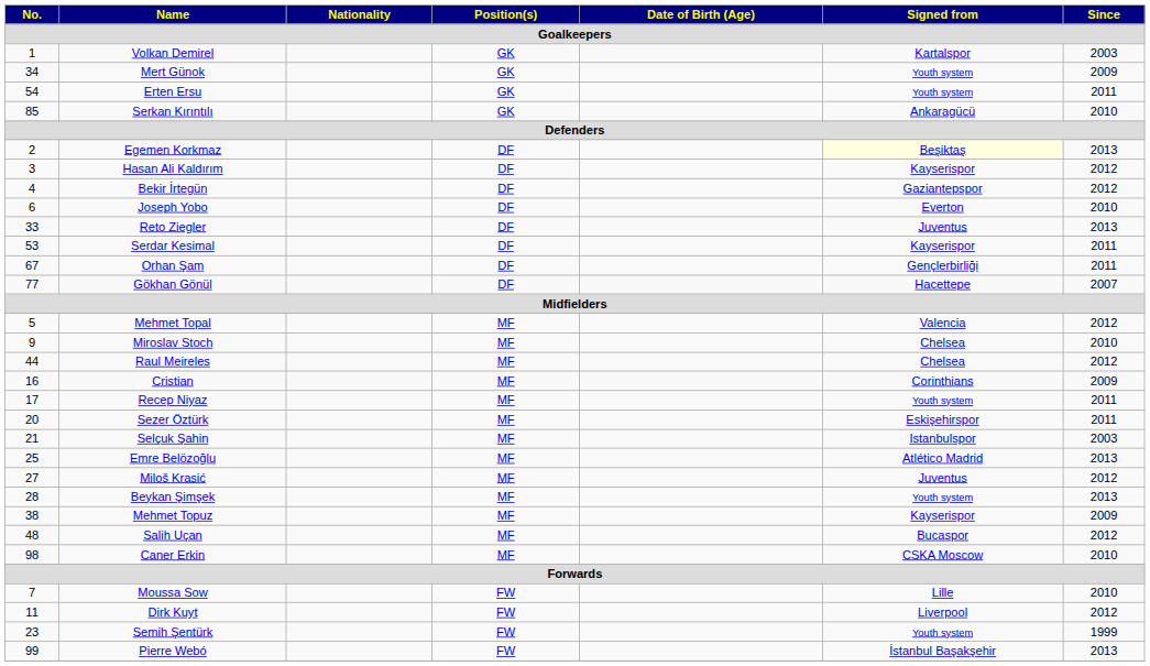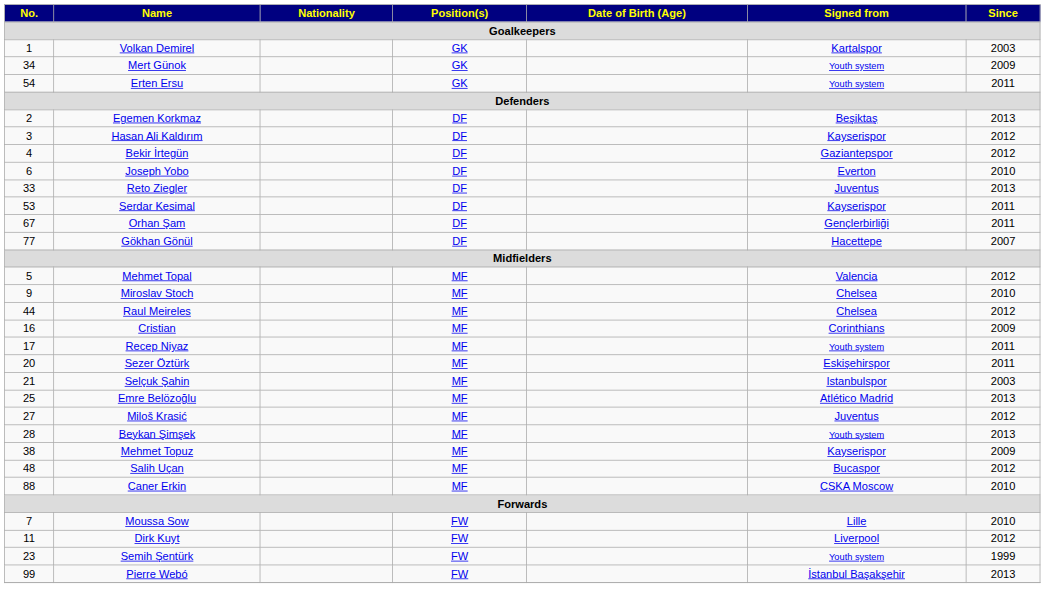- row: 85 | Serkan Kırıntılı | GK | Ankaragücü | 2010
Egemen Korkmaz | Signed from: lightyellow background -> no background
Caner Erkin | No.: 98 -> 88
